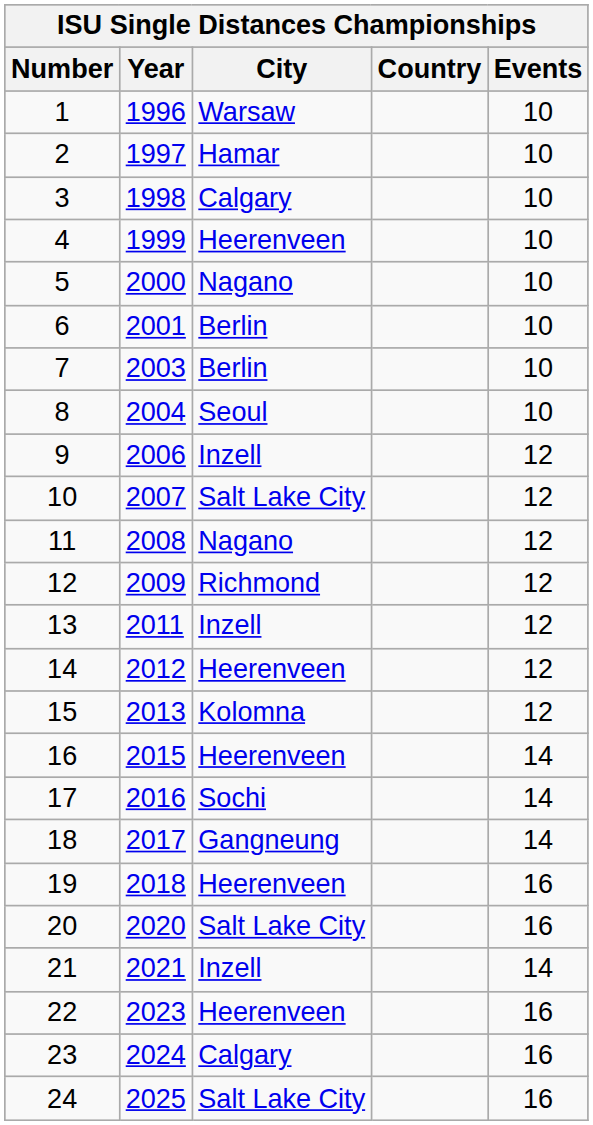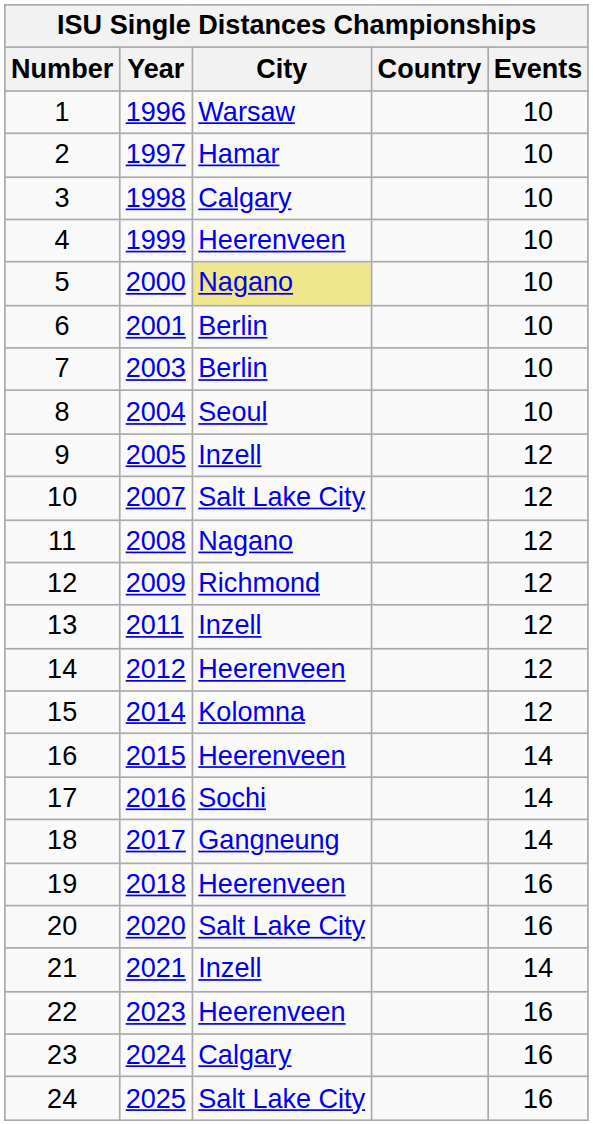5 | City: no background -> khaki background
9 | Year: 2006 -> 2005
15 | Year: 2013 -> 2014
